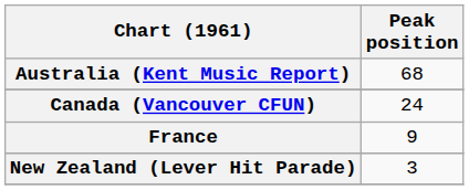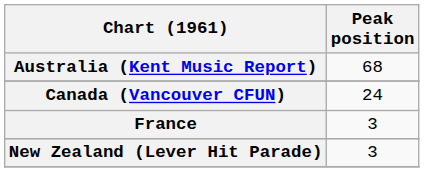France | Peak position: 9 -> 3
